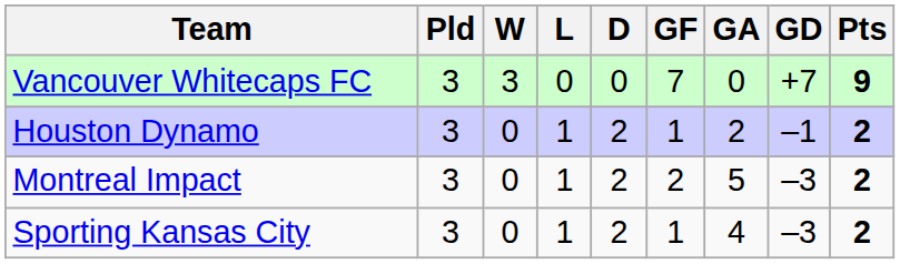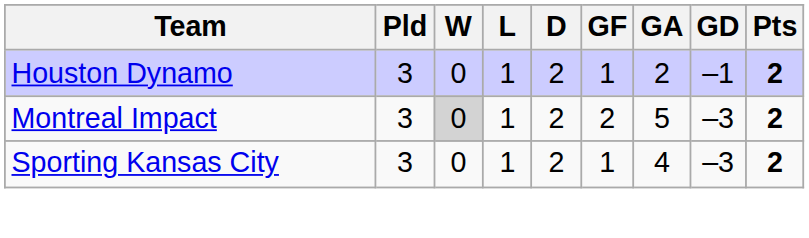- row: Vancouver Whitecaps FC | 3 | 3 | 0 | 0 | 7 | 0 | +7 | 9
Montreal Impact | W: no background -> lightgrey background
